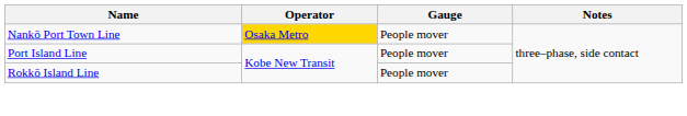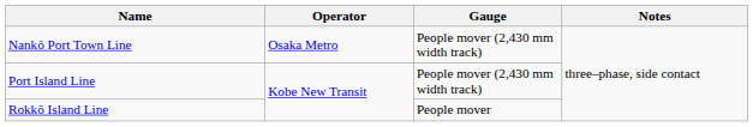Nankō Port Town Line | Operator: gold background -> no background
Nankō Port Town Line | Gauge: People mover -> People mover (2,430 mm width track)
Port Island Line | Gauge: People mover -> People mover (2,430 mm width track)
